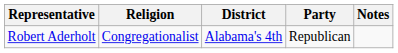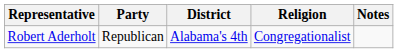columns swapped: Party <-> Religion
